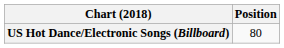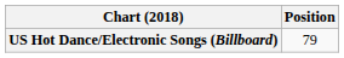US Hot Dance/Electronic Songs (Billboard) | Position: 80 -> 79
